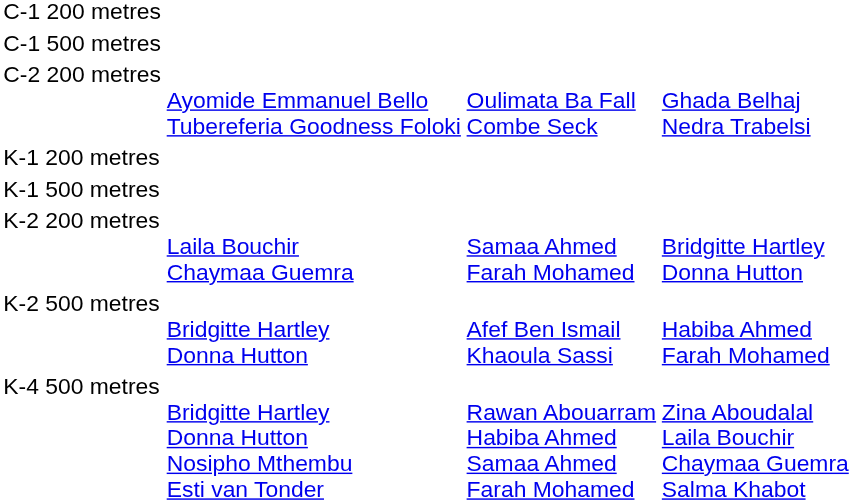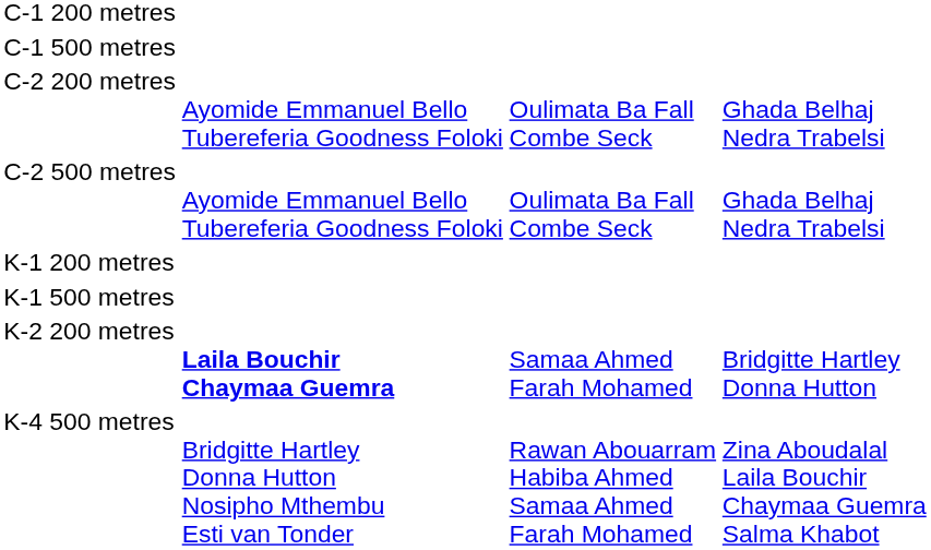+ row: C-2 500 metres | Ayomide Emmanuel Bello Tubereferia Goodness Foloki | Oulimata Ba Fall Combe Seck | Ghada Belhaj Nedra Trabelsi
K-2 200 metres | column 2: normal -> bold
- row: K-2 500 metres | Bridgitte Hartley Donna Hutton | Afef Ben Ismail Khaoula Sassi | Habiba Ahmed Farah Mohamed
